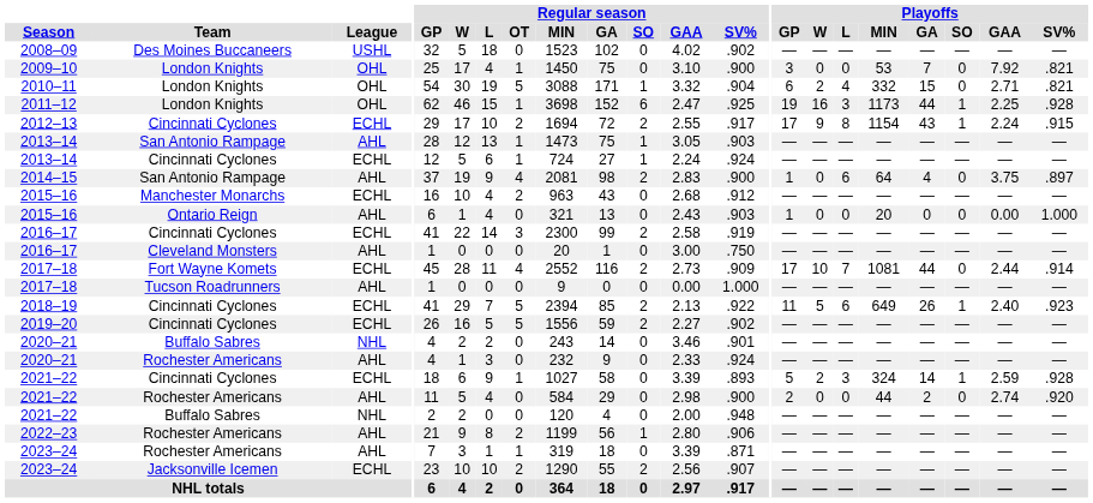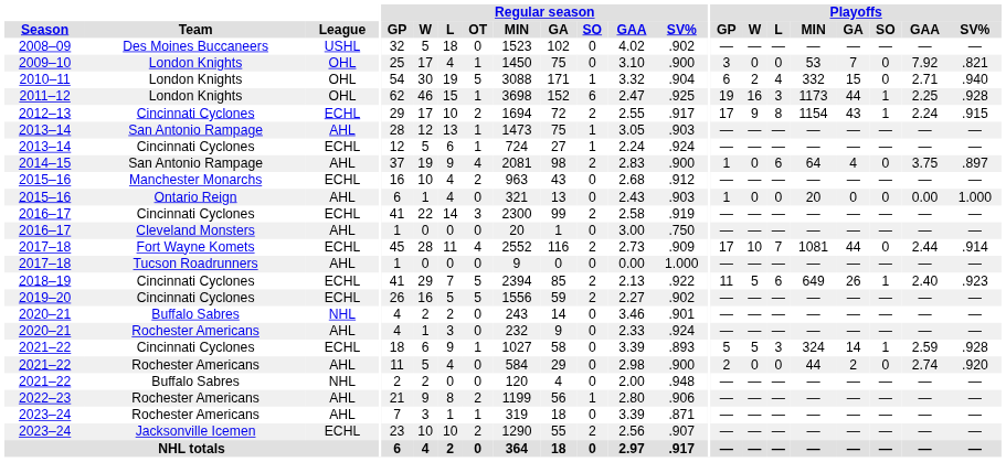2010–11 | Playoffs / SV%: .821 -> .940
2021–22 / Cincinnati Cyclones | Playoffs / W: 2 -> 5
